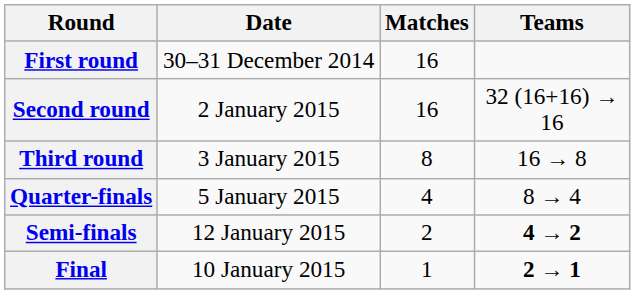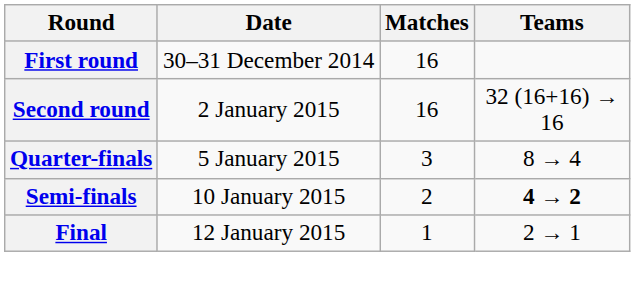- row: Third round | 3 January 2015 | 8 | 16 → 8
Quarter-finals | Matches: 4 -> 3
Semi-finals | Date: 12 January 2015 -> 10 January 2015
Final | Date: 10 January 2015 -> 12 January 2015
Final | Teams: bold -> normal
